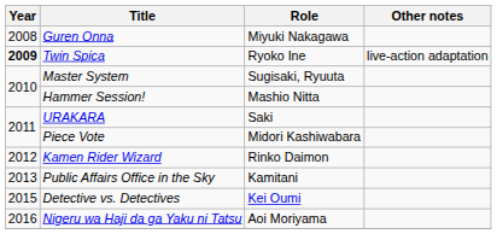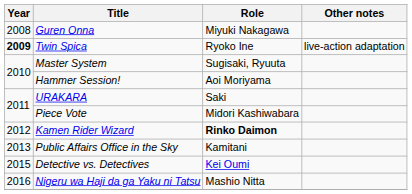Hammer Session! | Role: Mashio Nitta -> Aoi Moriyama
Kamen Rider Wizard | Role: normal -> bold
Nigeru wa Haji da ga Yaku ni Tatsu | Role: Aoi Moriyama -> Mashio Nitta
